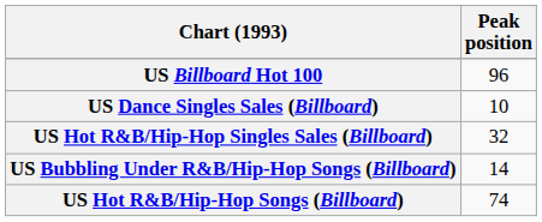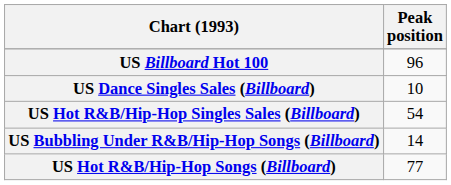US Hot R&B/Hip-Hop Singles Sales (Billboard) | Peak position: 32 -> 54
US Hot R&B/Hip-Hop Songs (Billboard) | Peak position: 74 -> 77
